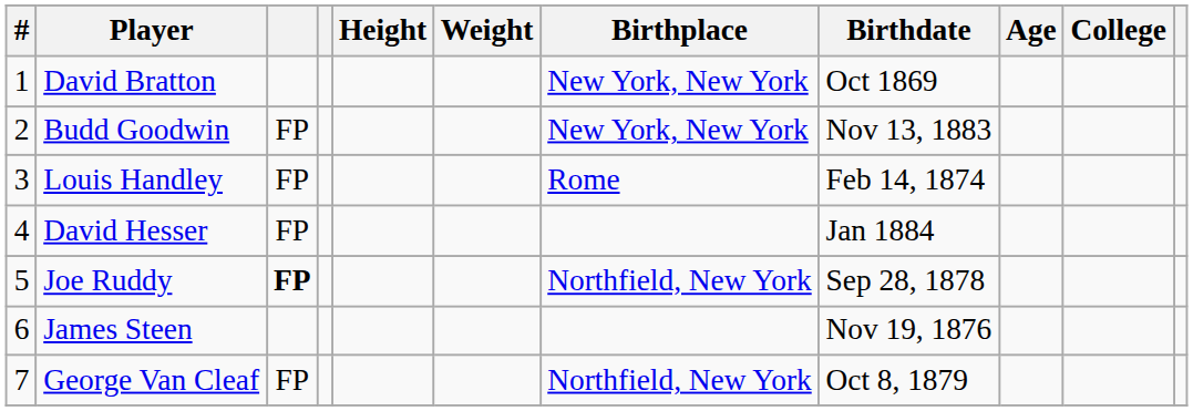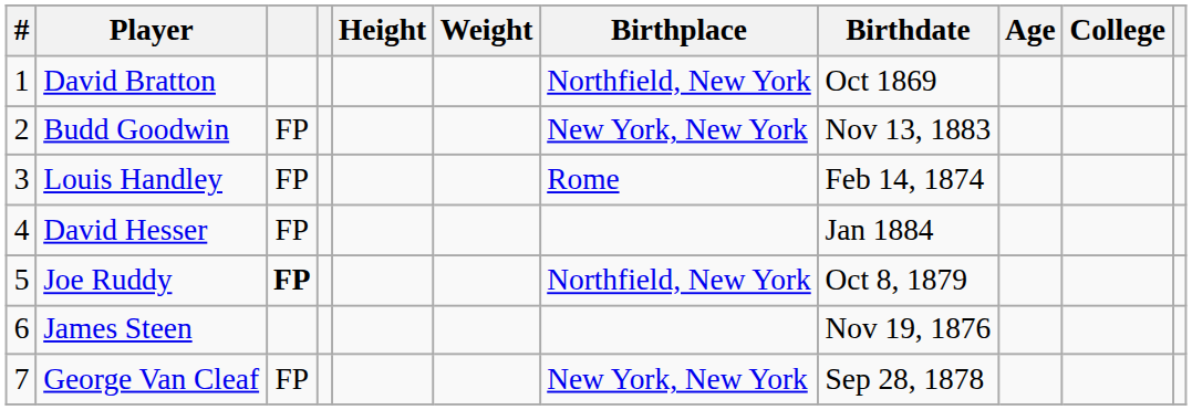David Bratton | Birthplace: New York, New York -> Northfield, New York
Joe Ruddy | Birthdate: Sep 28, 1878 -> Oct 8, 1879
George Van Cleaf | Birthplace: Northfield, New York -> New York, New York
George Van Cleaf | Birthdate: Oct 8, 1879 -> Sep 28, 1878
